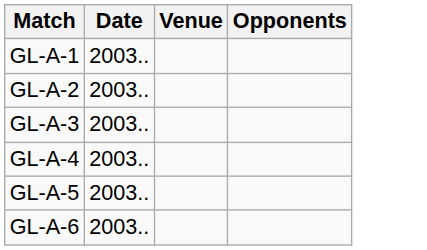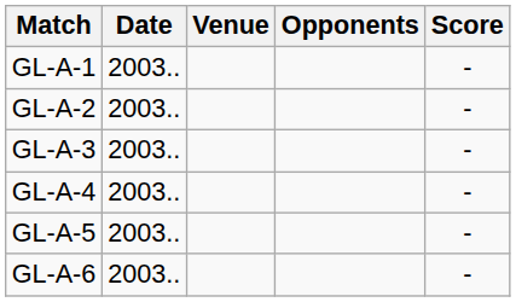+ column: Score | - | - | - | - | - | -
